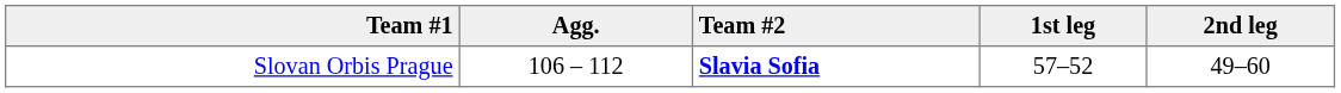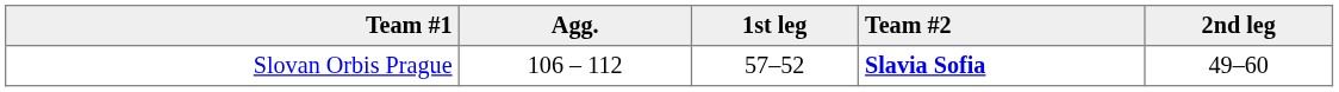columns swapped: Team #2 <-> 1st leg
